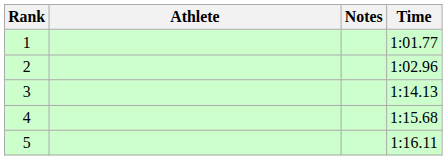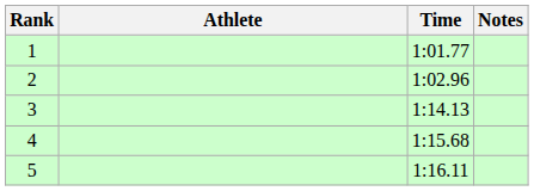columns swapped: Time <-> Notes
